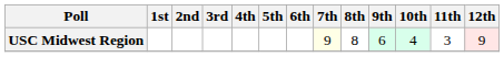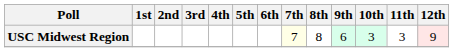USC Midwest Region | 7th: 9 -> 7
USC Midwest Region | 10th: 4 -> 3
